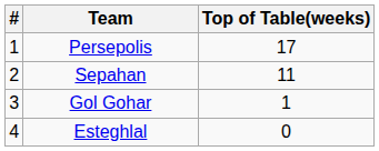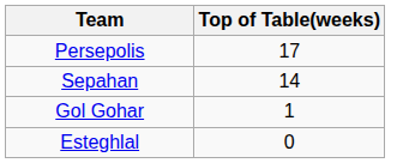- column: # | 1 | 2 | 3 | 4
Sepahan | Top of Table(weeks): 11 -> 14
